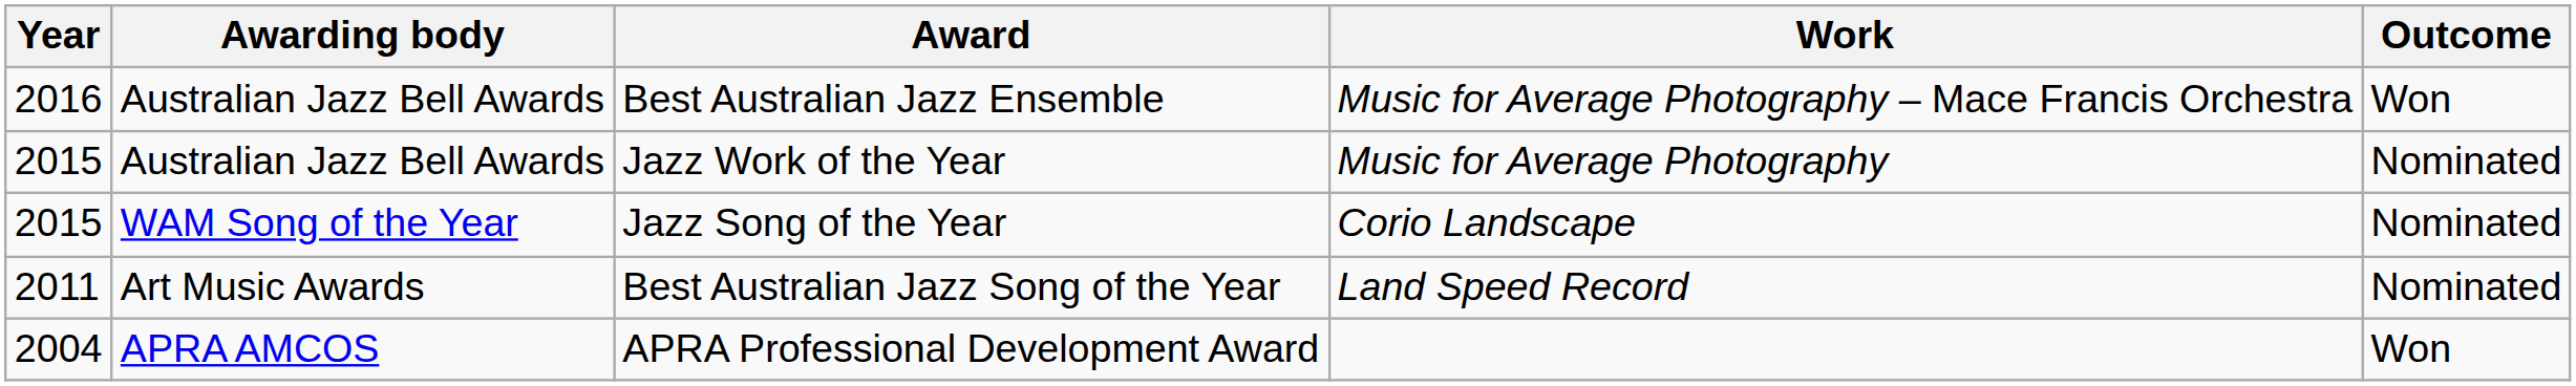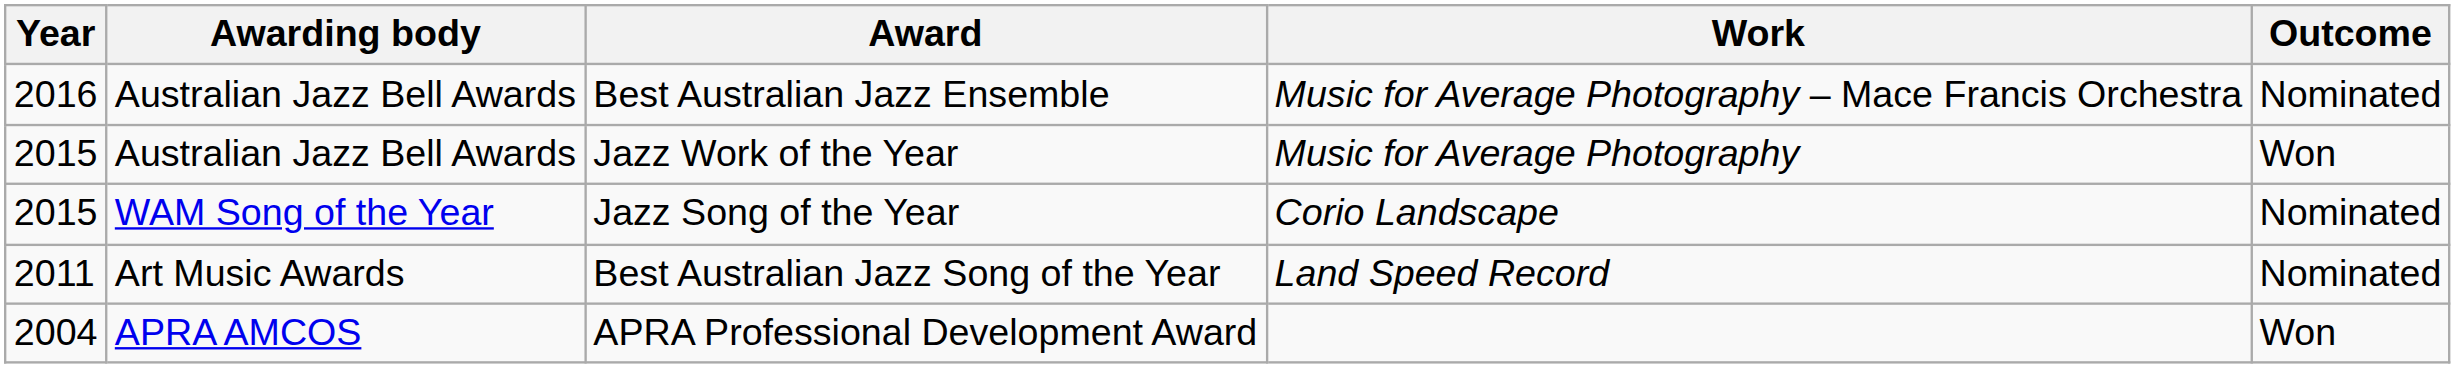Best Australian Jazz Ensemble | Outcome: Won -> Nominated
Jazz Work of the Year | Outcome: Nominated -> Won
